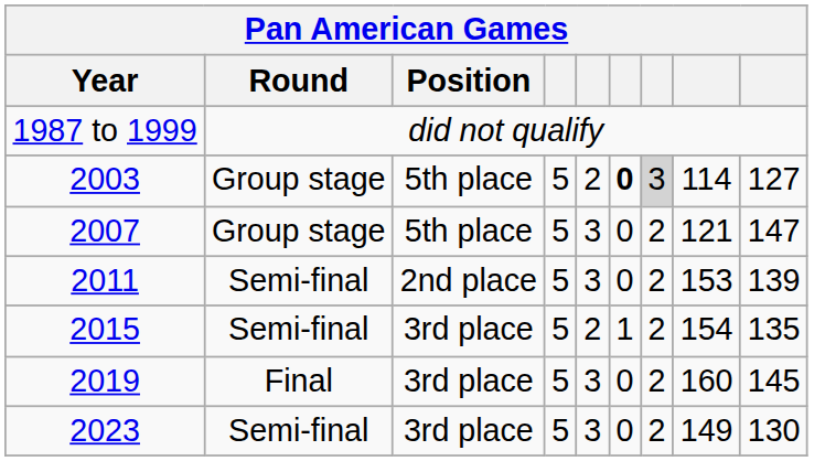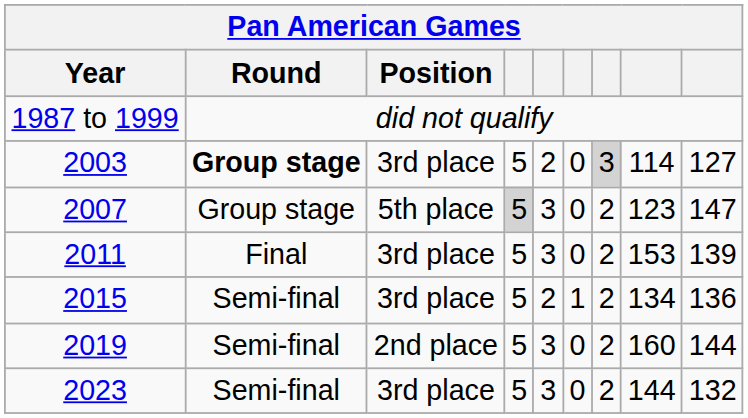2003 | Round: normal -> bold
2003 | Position: 5th place -> 3rd place
2003 | column 6: bold -> normal
2007 | column 4: no background -> lightgrey background
2007 | column 8: 121 -> 123
2011 | Round: Semi-final -> Final
2011 | Position: 2nd place -> 3rd place
2015 | column 8: 154 -> 134
2015 | column 9: 135 -> 136
2019 | Round: Final -> Semi-final
2019 | Position: 3rd place -> 2nd place
2019 | column 9: 145 -> 144
2023 | column 8: 149 -> 144
2023 | column 9: 130 -> 132
